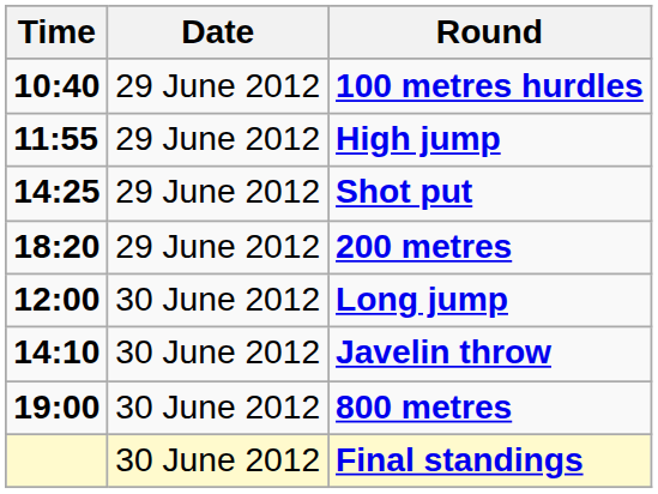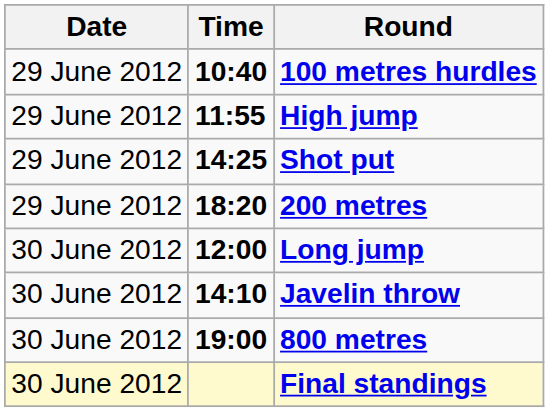columns swapped: Date <-> Time
